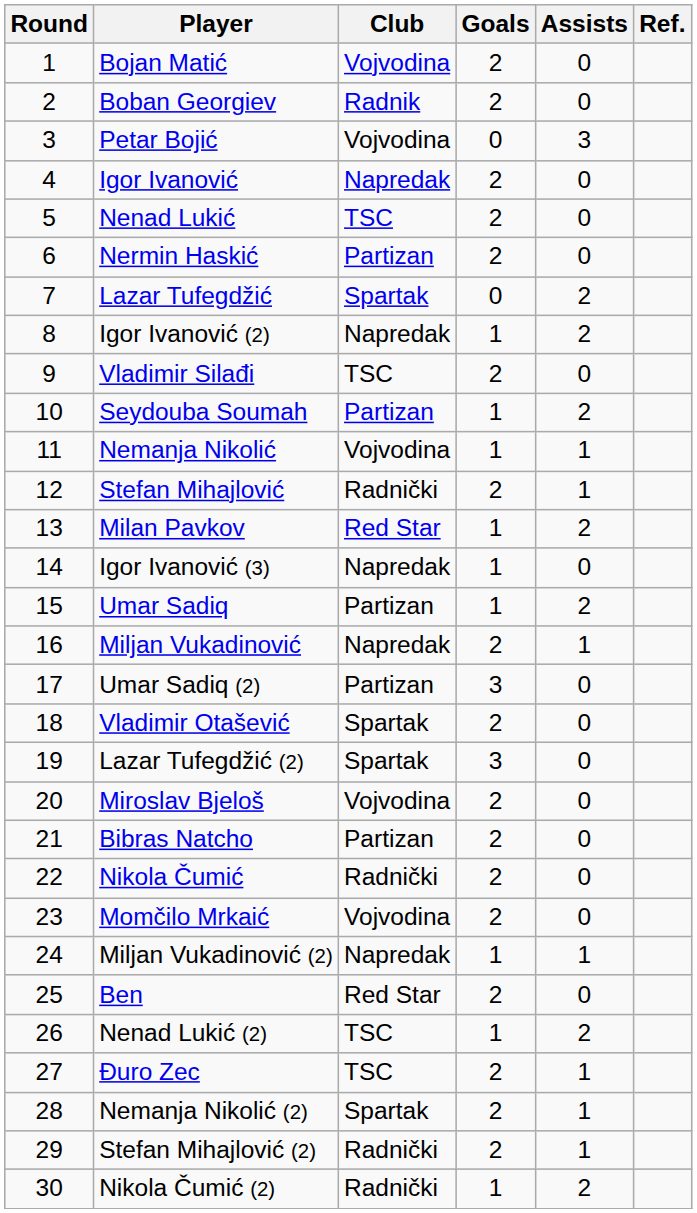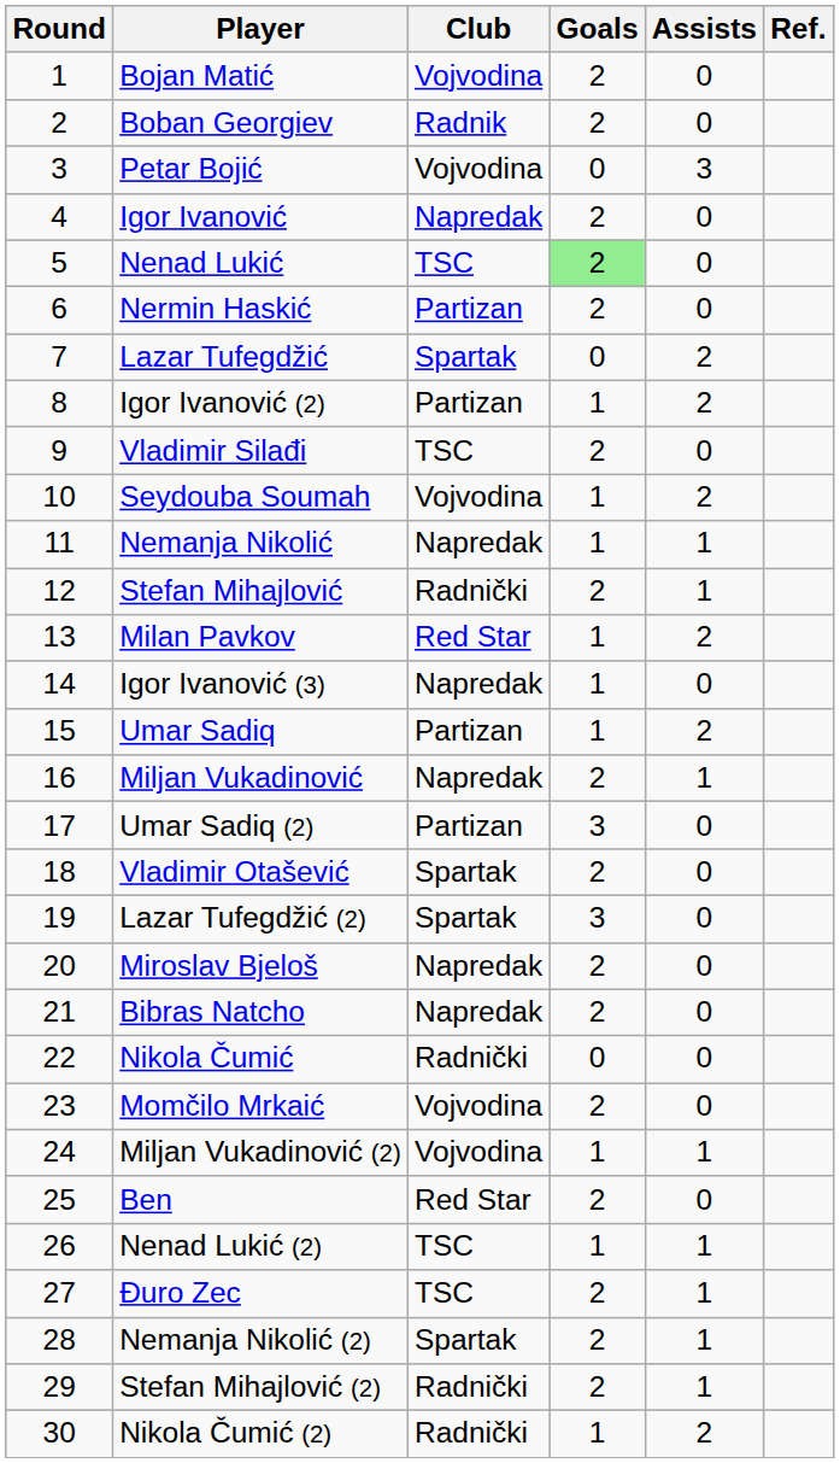Nenad Lukić | Goals: no background -> lightgreen background
Igor Ivanović (2) | Club: Napredak -> Partizan
Seydouba Soumah | Club: Partizan -> Vojvodina
Nemanja Nikolić | Club: Vojvodina -> Napredak
Miroslav Bjeloš | Club: Vojvodina -> Napredak
Bibras Natcho | Club: Partizan -> Napredak
Nikola Čumić | Goals: 2 -> 0
Miljan Vukadinović (2) | Club: Napredak -> Vojvodina
Nenad Lukić (2) | Assists: 2 -> 1
